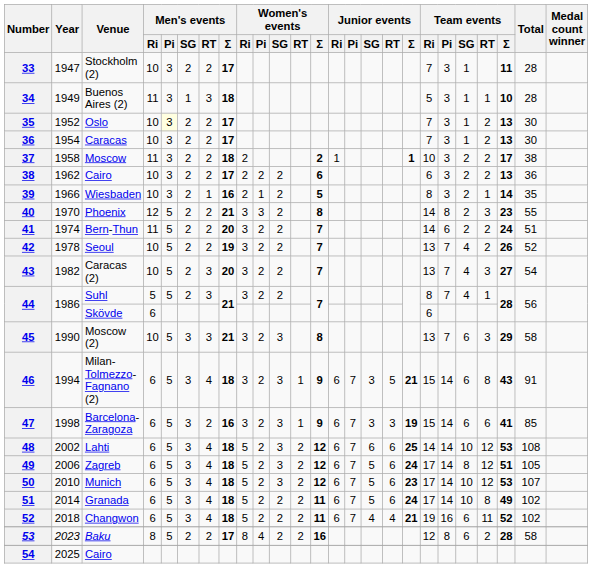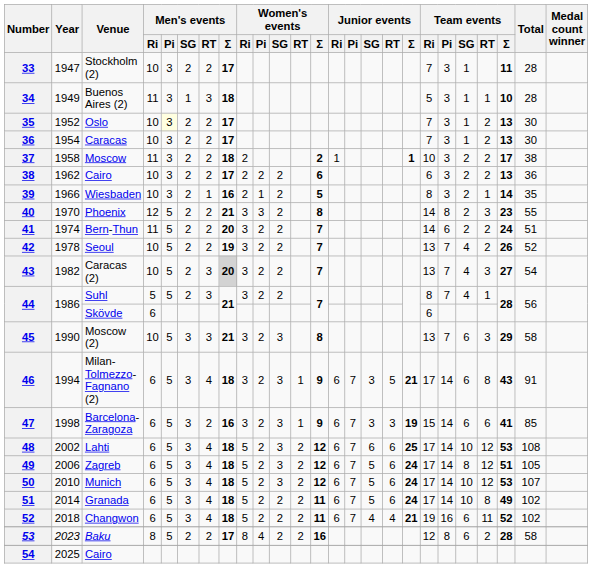Caracas (2) | Men's events / Σ: no background -> lightgrey background
Milan-Tolmezzo-Fagnano (2) | Team events / Ri: 15 -> 17
Lahti | Team events / Ri: 14 -> 17
Munich | Junior events / Σ: 23 -> 24
